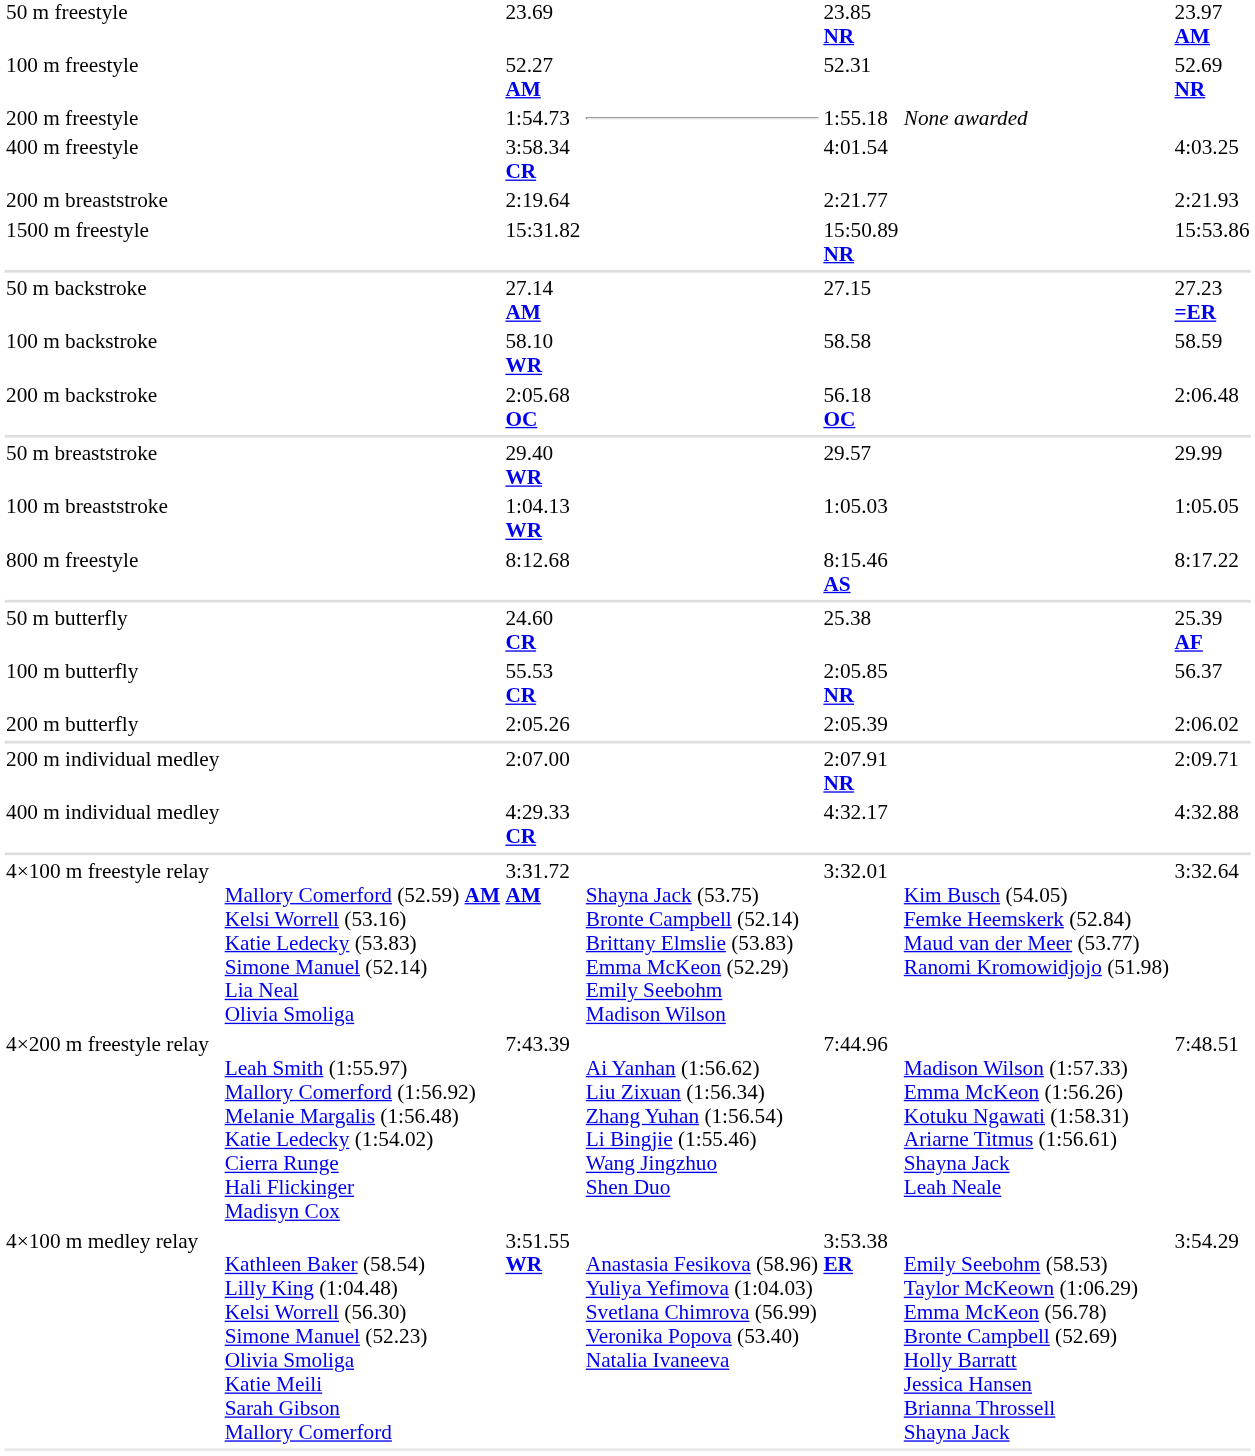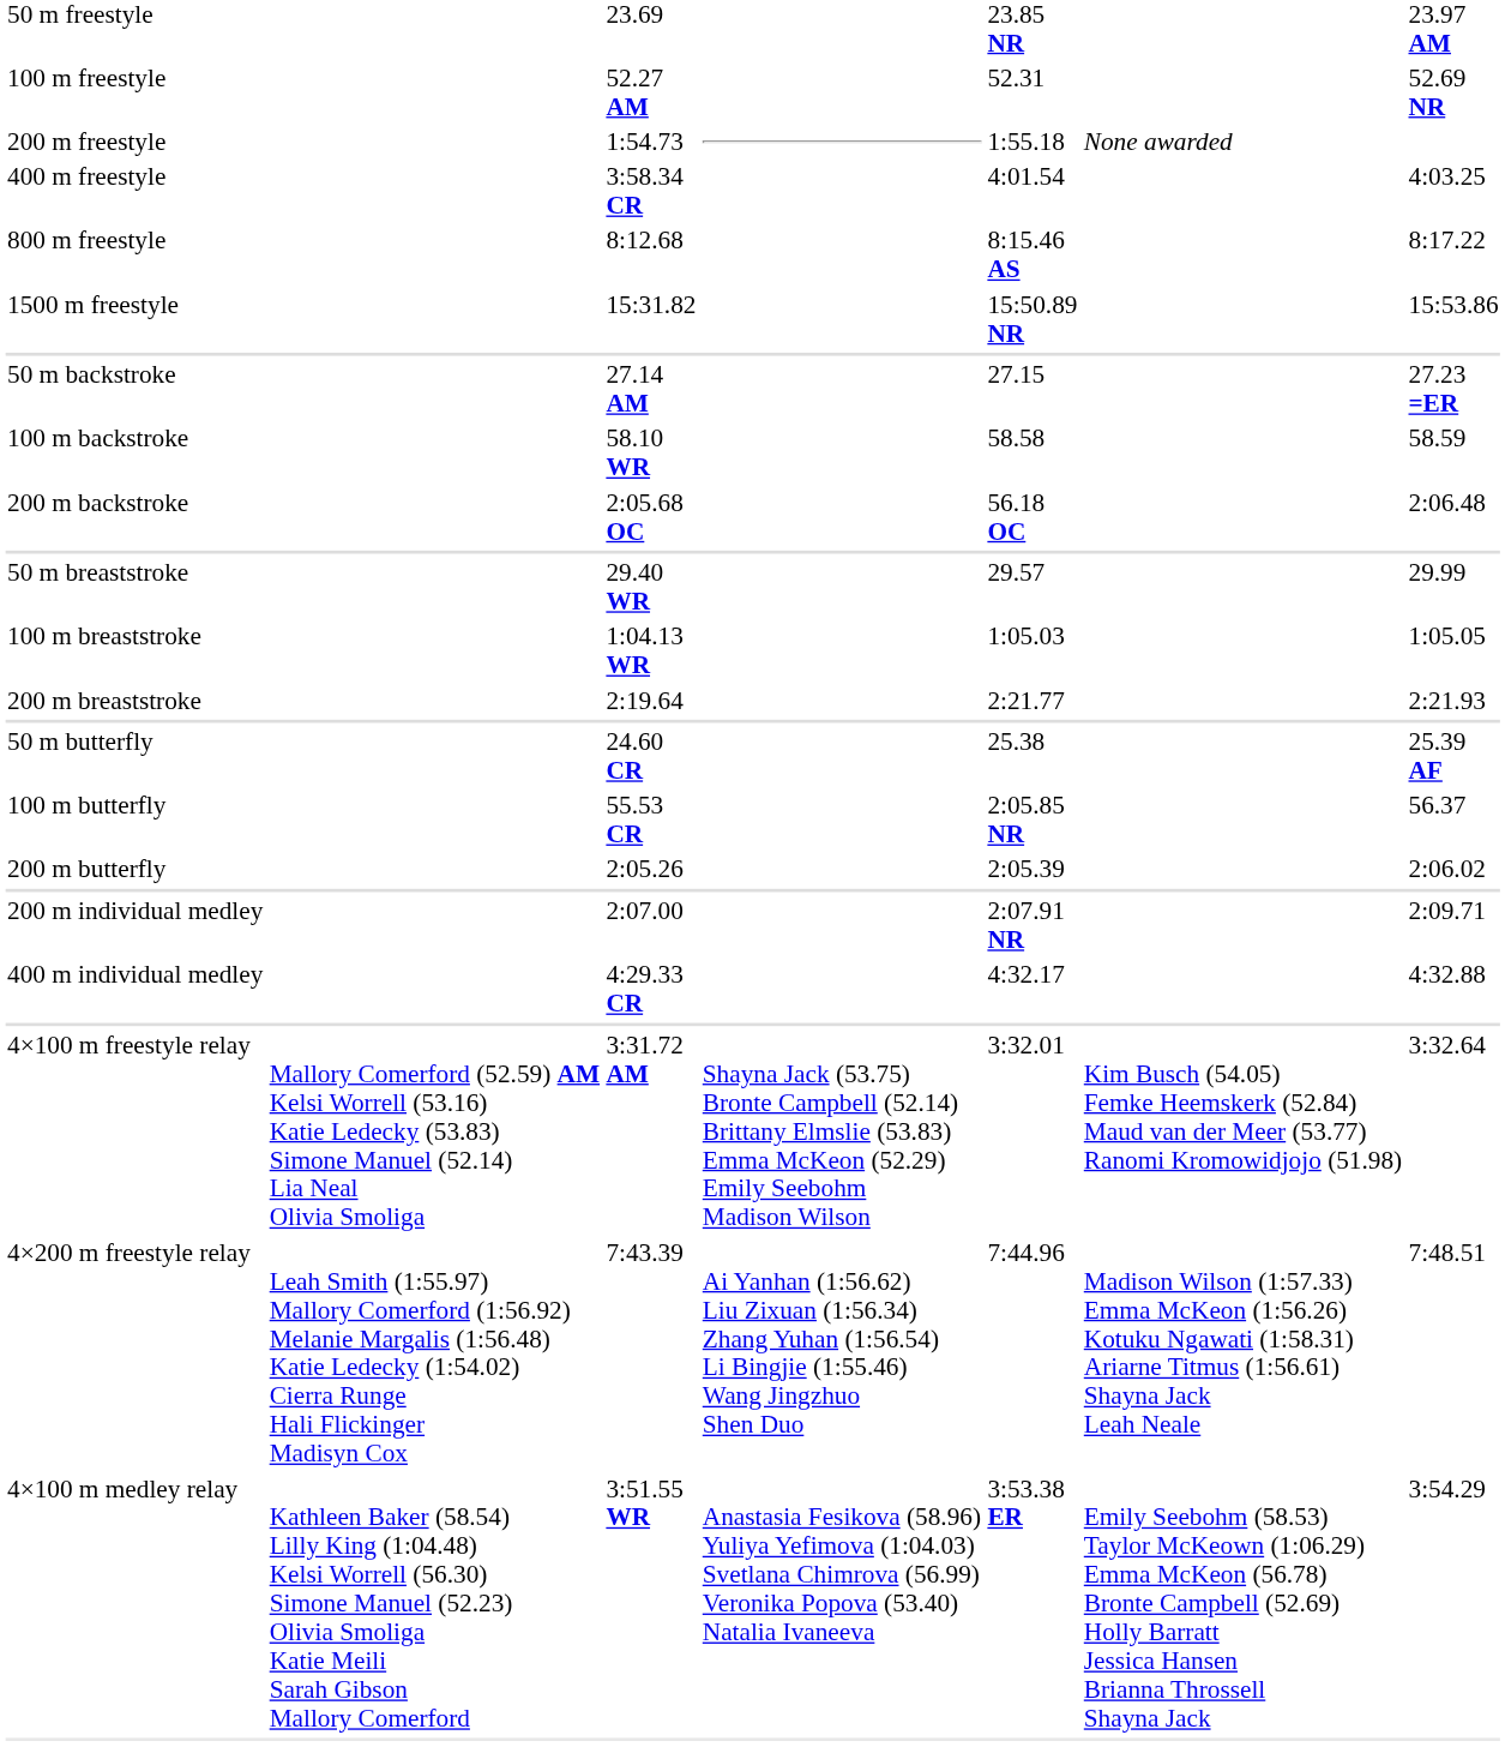rows swapped: 800 m freestyle <-> 200 m breaststroke
